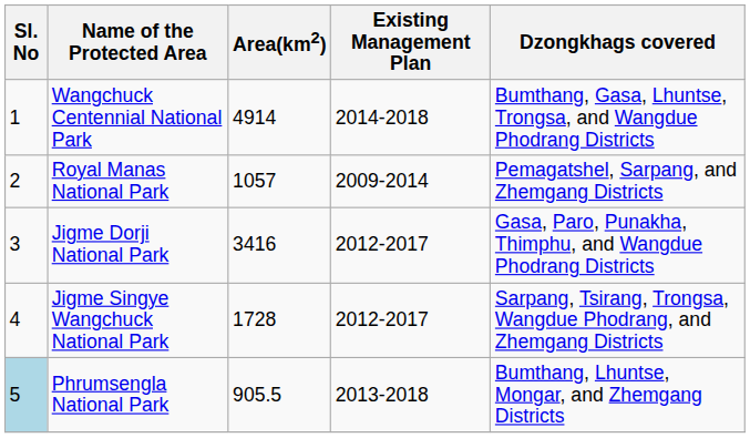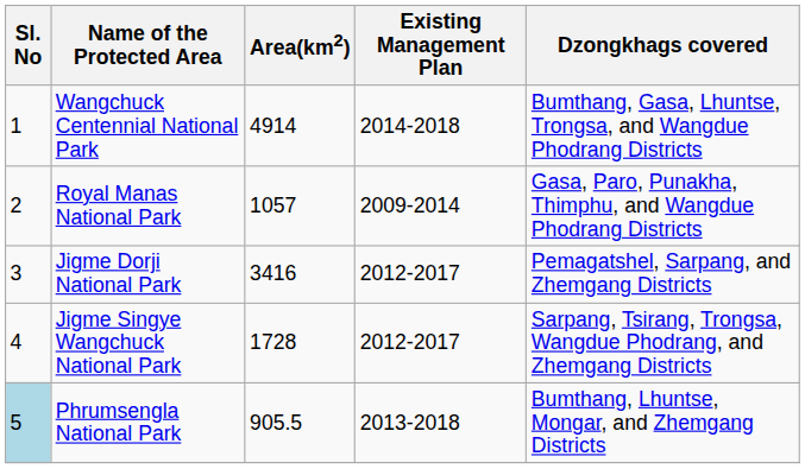Royal Manas National Park | Dzongkhags covered: Pemagatshel, Sarpang, and Zhemgang Districts -> Gasa, Paro, Punakha, Thimphu, and Wangdue Phodrang Districts
Jigme Dorji National Park | Dzongkhags covered: Gasa, Paro, Punakha, Thimphu, and Wangdue Phodrang Districts -> Pemagatshel, Sarpang, and Zhemgang Districts
